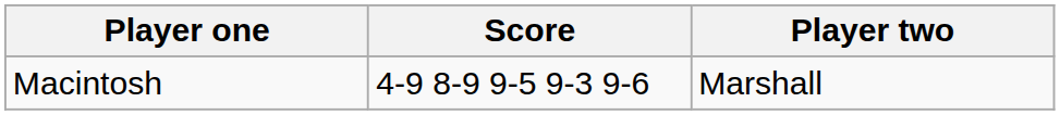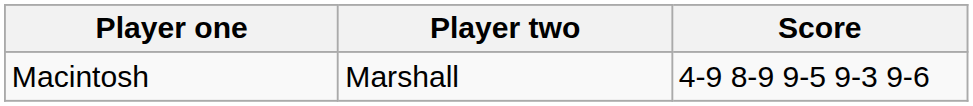columns swapped: Player two <-> Score
